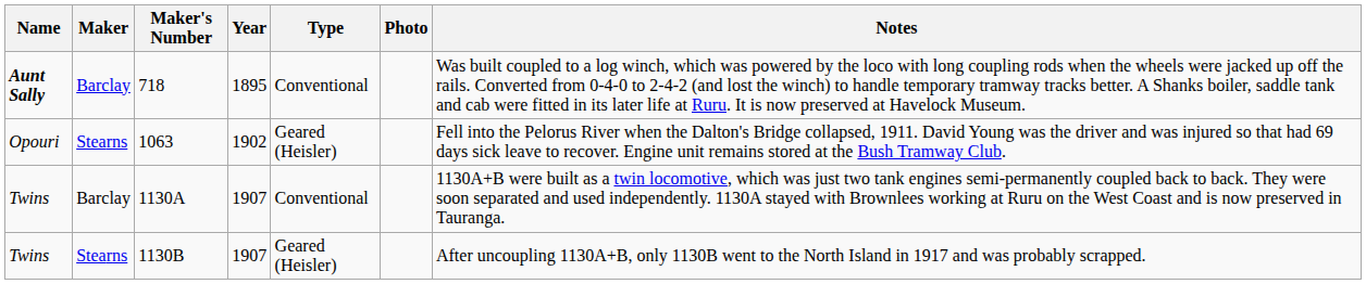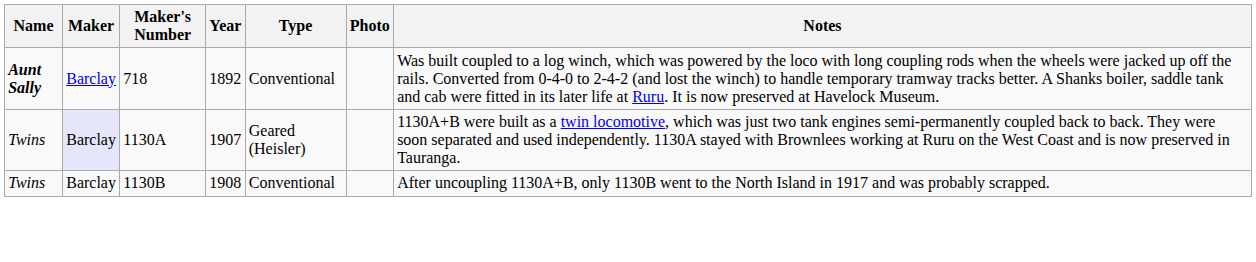718 | Year: 1895 -> 1892
- row: Opouri | Stearns | 1063 | 1902 | Geared (Heisler) | Fell into the Pelorus River when the Dalton's Bridge collapsed, 1911. David Young was the driver and was injured so that had 69 days sick leave to recover. Engine unit remains stored at the Bush Tramway Club.
1130A | Maker: no background -> lavender background
1130A | Type: Conventional -> Geared (Heisler)
1130B | Maker: Stearns -> Barclay
1130B | Year: 1907 -> 1908
1130B | Type: Geared (Heisler) -> Conventional
